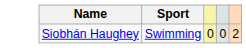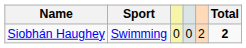+ column: Total | 2
